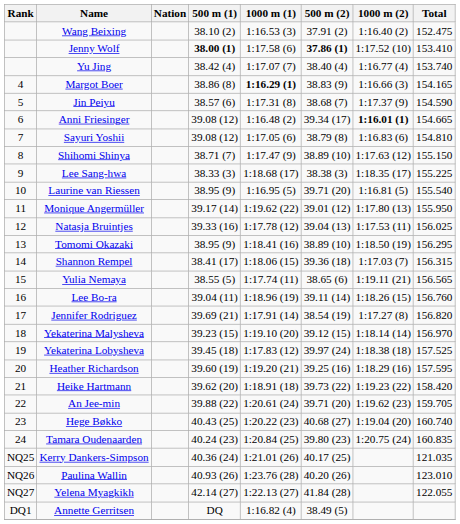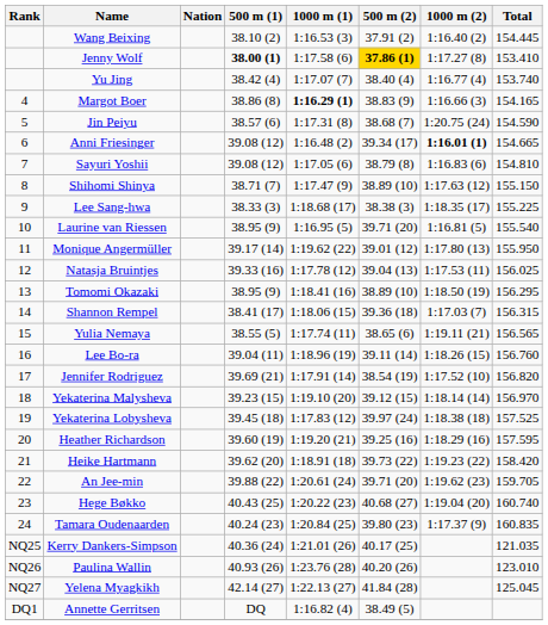Wang Beixing | Total: 152.475 -> 154.445
Jenny Wolf | 500 m (2): no background -> gold background
Jenny Wolf | 1000 m (2): 1:17.52 (10) -> 1:17.27 (8)
Jin Peiyu | 1000 m (2): 1:17.37 (9) -> 1:20.75 (24)
Jennifer Rodriguez | 1000 m (2): 1:17.27 (8) -> 1:17.52 (10)
Tamara Oudenaarden | 1000 m (2): 1:20.75 (24) -> 1:17.37 (9)
Yelena Myagkikh | Total: 122.055 -> 125.045
